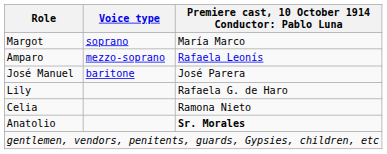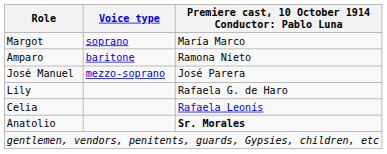Amparo | Voice type: mezzo-soprano -> baritone
Amparo | column 3: Rafaela Leonís -> Ramona Nieto
José Manuel | Voice type: baritone -> mezzo-soprano
Celia | column 3: Ramona Nieto -> Rafaela Leonís
